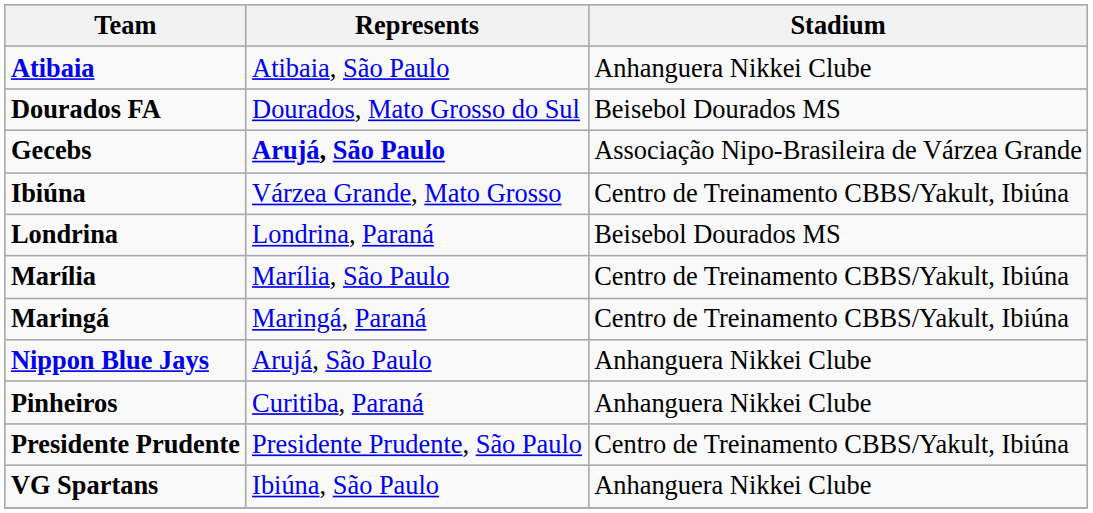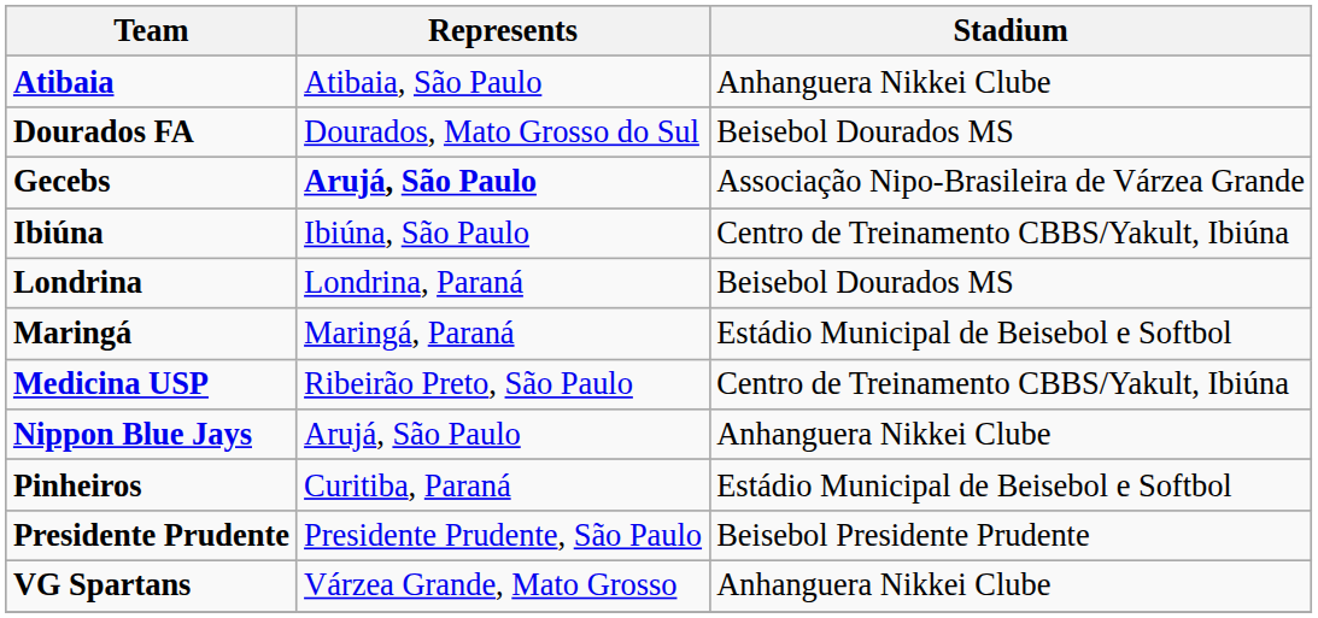Ibiúna | Represents: Várzea Grande, Mato Grosso -> Ibiúna, São Paulo
- row: Marília | Marília, São Paulo | Centro de Treinamento CBBS/Yakult, Ibiúna
Maringá | Stadium: Centro de Treinamento CBBS/Yakult, Ibiúna -> Estádio Municipal de Beisebol e Softbol
+ row: Medicina USP | Ribeirão Preto, São Paulo | Centro de Treinamento CBBS/Yakult, Ibiúna
Pinheiros | Stadium: Anhanguera Nikkei Clube -> Estádio Municipal de Beisebol e Softbol
Presidente Prudente | Stadium: Centro de Treinamento CBBS/Yakult, Ibiúna -> Beisebol Presidente Prudente
VG Spartans | Represents: Ibiúna, São Paulo -> Várzea Grande, Mato Grosso
